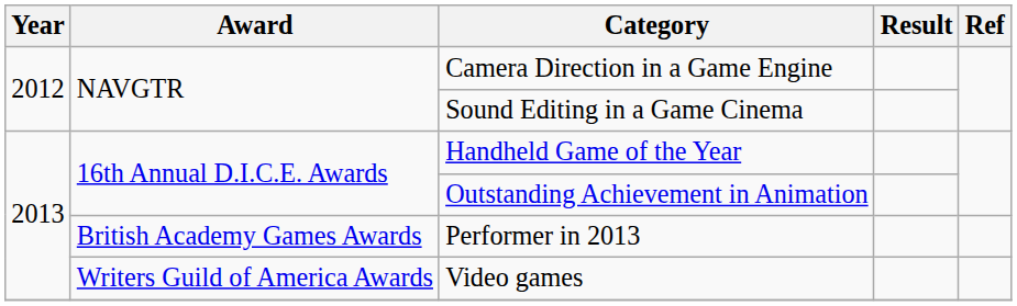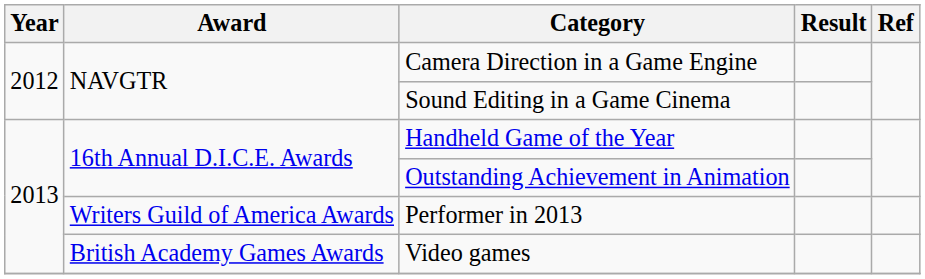Performer in 2013 | Award: British Academy Games Awards -> Writers Guild of America Awards
Video games | Award: Writers Guild of America Awards -> British Academy Games Awards
